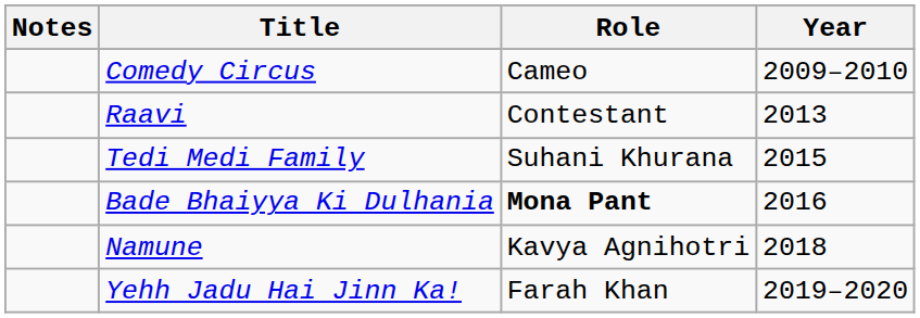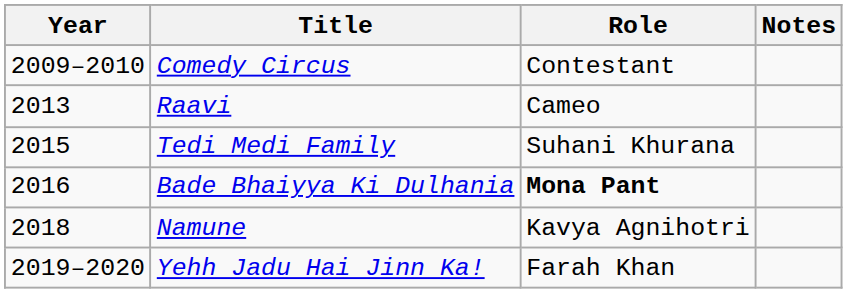columns swapped: Year <-> Notes
Comedy Circus | Role: Cameo -> Contestant
Raavi | Role: Contestant -> Cameo
